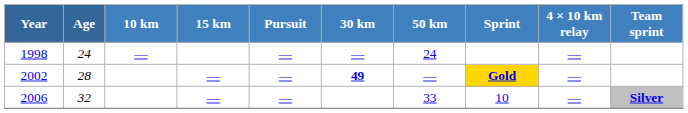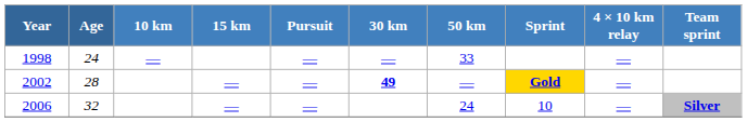1998 | 50 km: 24 -> 33
2006 | 50 km: 33 -> 24
